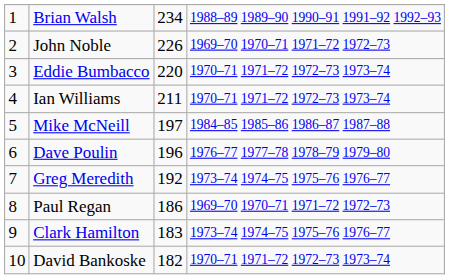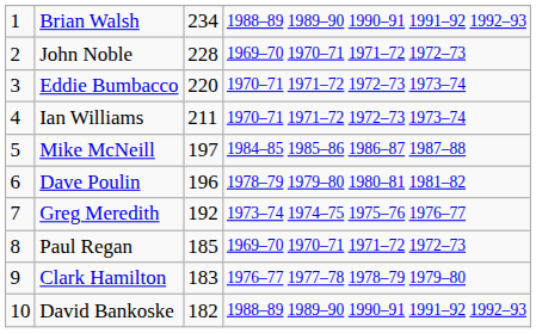John Noble | column 3: 226 -> 228
Dave Poulin | column 4: 1976–77 1977–78 1978–79 1979–80 -> 1978–79 1979–80 1980–81 1981–82
Paul Regan | column 3: 186 -> 185
Clark Hamilton | column 4: 1973–74 1974–75 1975–76 1976–77 -> 1976–77 1977–78 1978–79 1979–80
David Bankoske | column 4: 1970–71 1971–72 1972–73 1973–74 -> 1988–89 1989–90 1990–91 1991–92 1992–93
